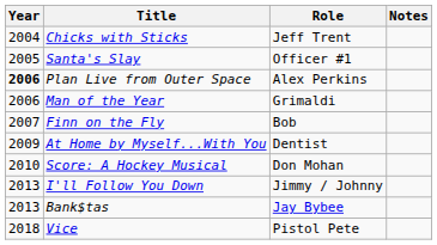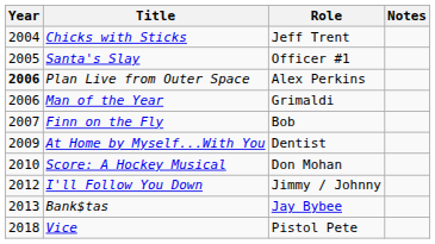I'll Follow You Down | Year: 2013 -> 2012
